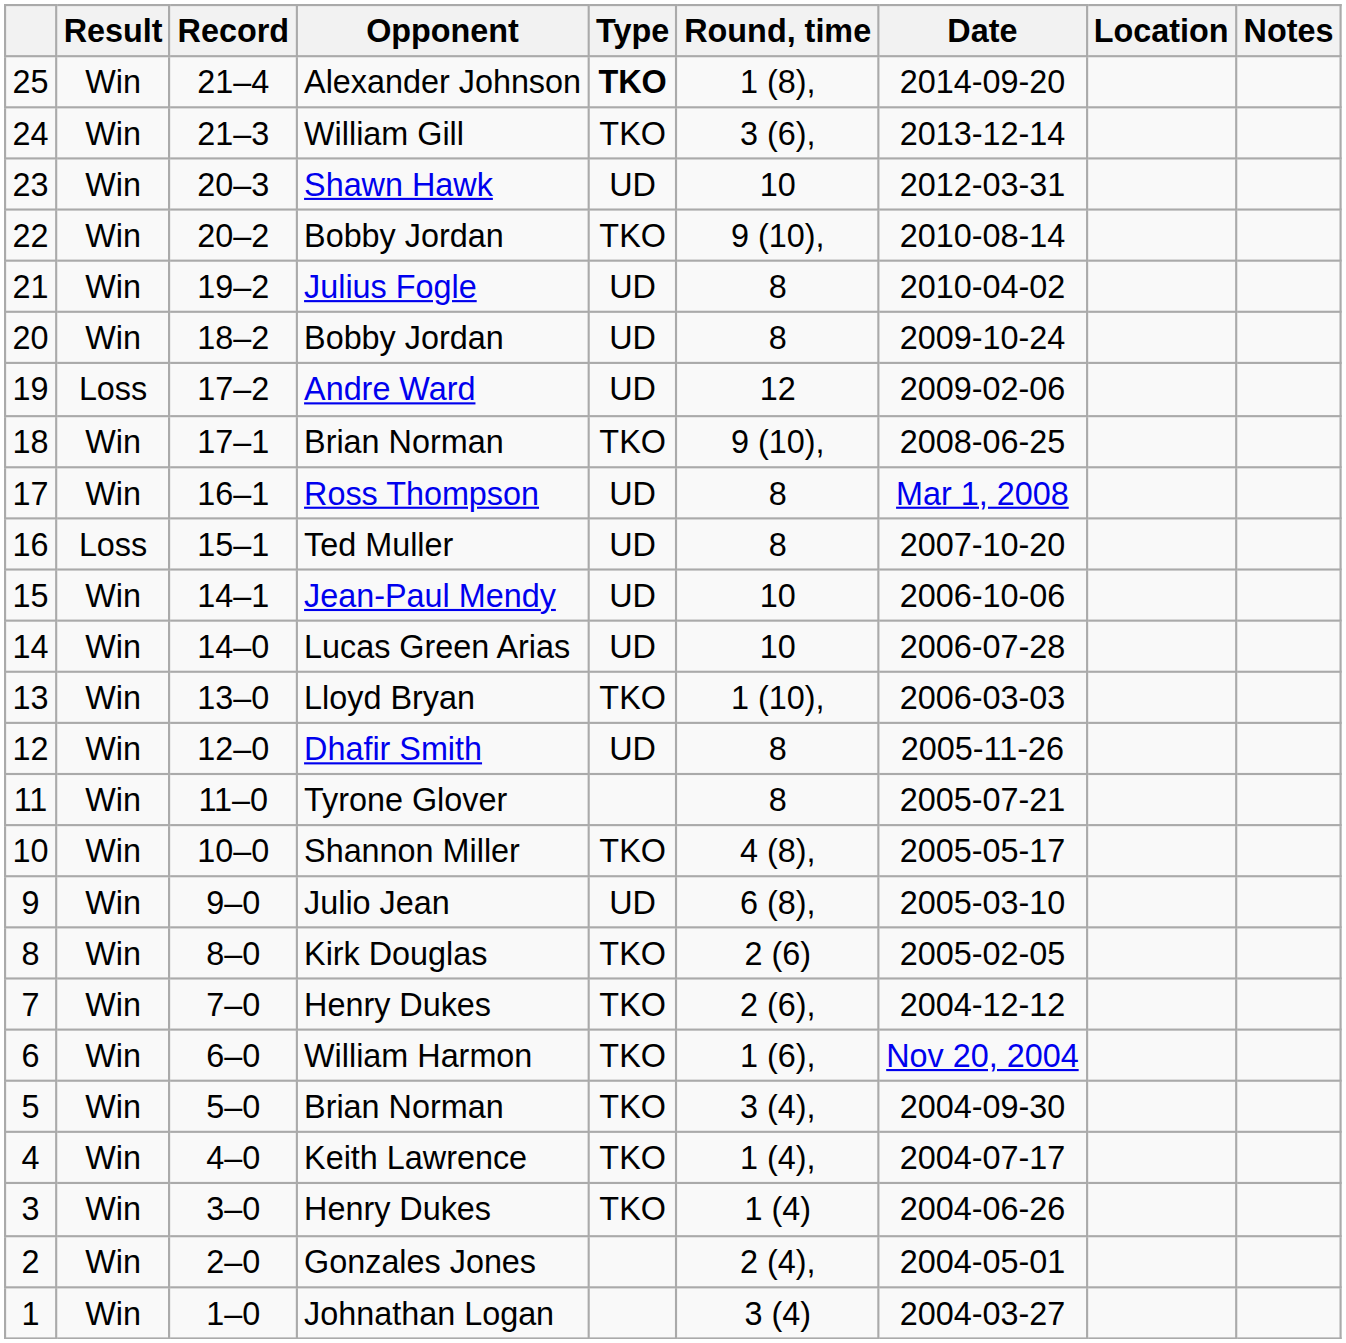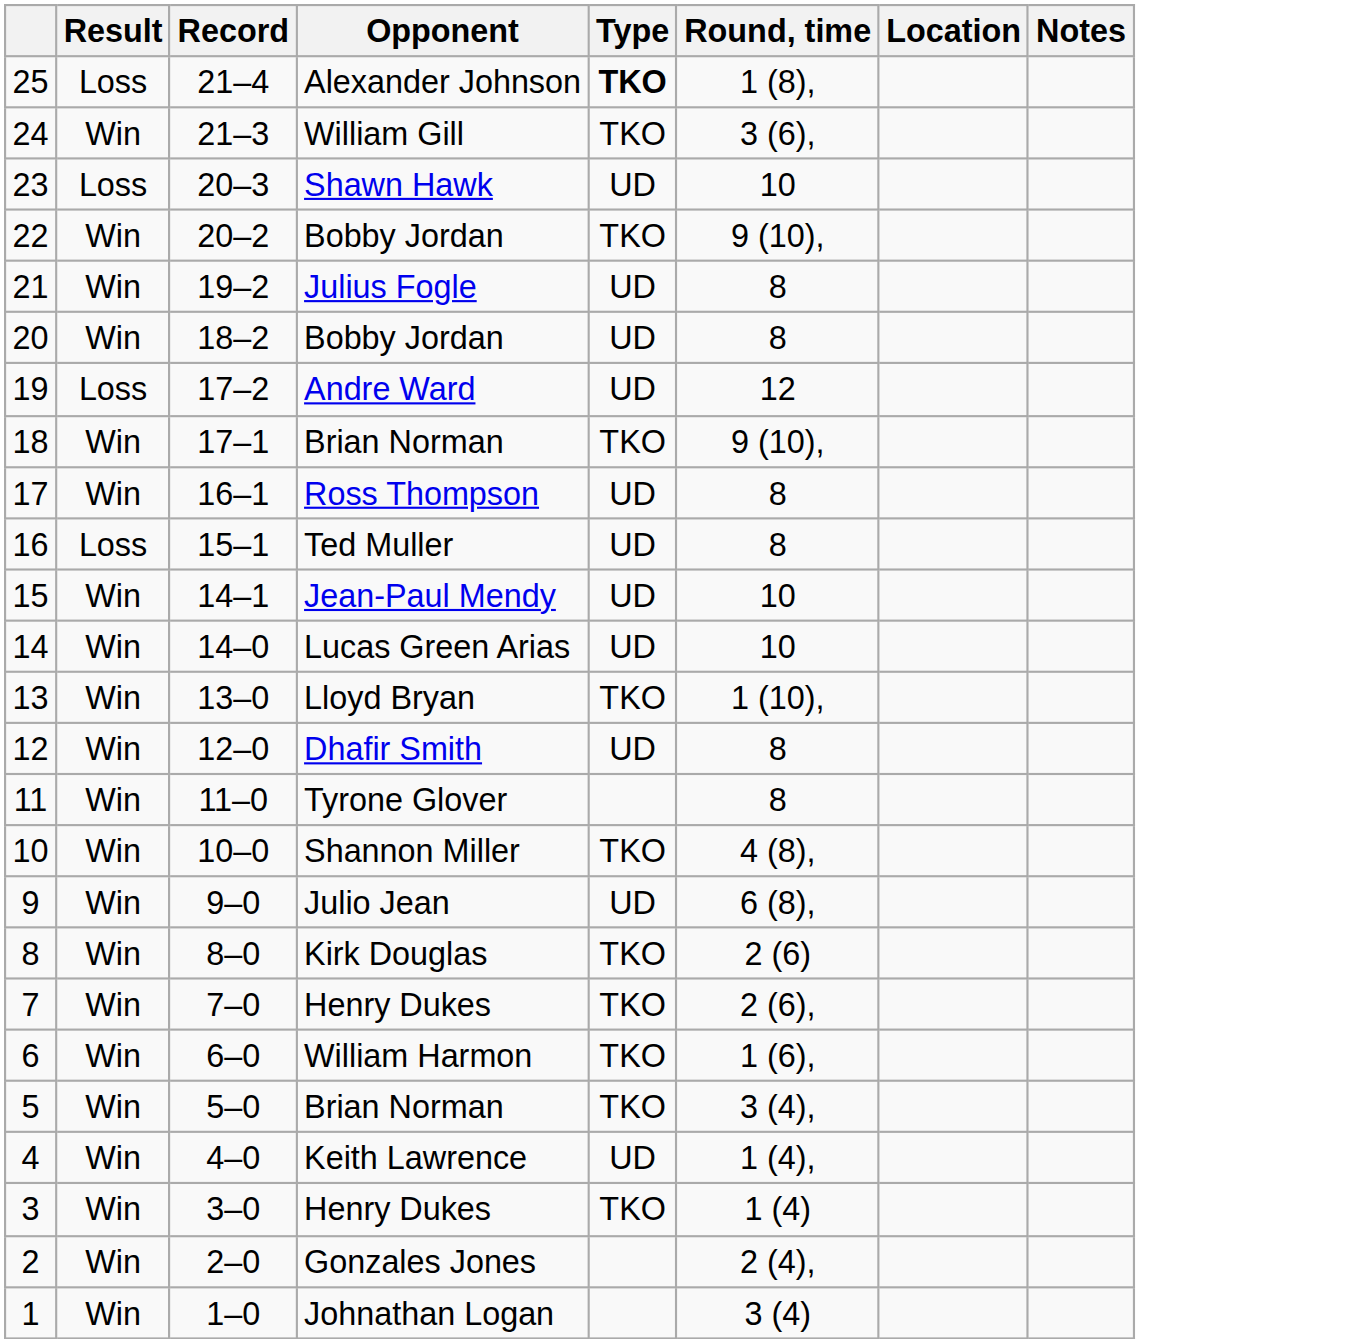- column: Date | 2014-09-20 | 2013-12-14 | 2012-03-31 | 2010-08-14 | 2010-04-02 | 2009-10-24 | 2009-02-06 | 2008-06-25 | Mar 1, 2008 | 2007-10-20 | 2006-10-06 | 2006-07-28 | 2006-03-03 | 2005-11-26 | 2005-07-21 | 2005-05-17 | 2005-03-10 | 2005-02-05 | 2004-12-12 | Nov 20, 2004 | 2004-09-30 | 2004-07-17 | 2004-06-26 | 2004-05-01 | 2004-03-27
25 | Result: Win -> Loss
23 | Result: Win -> Loss
4 | Type: TKO -> UD
